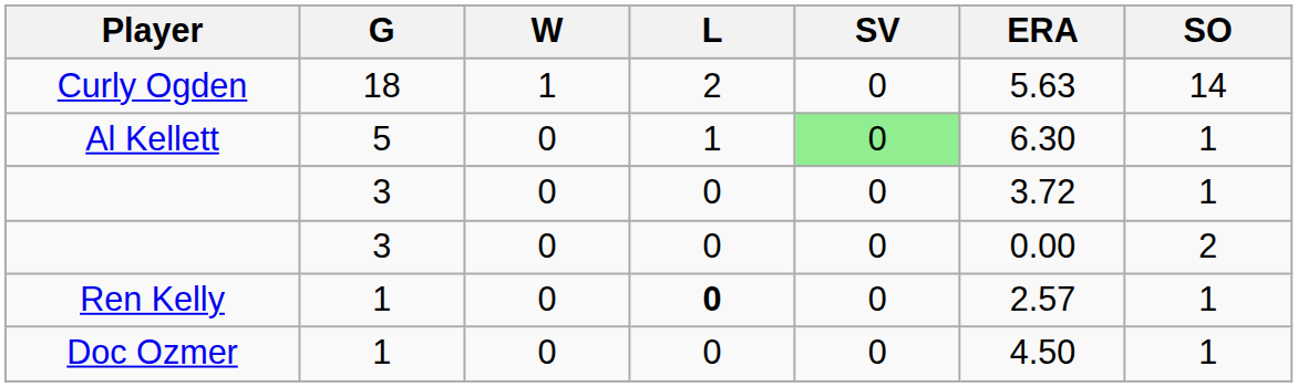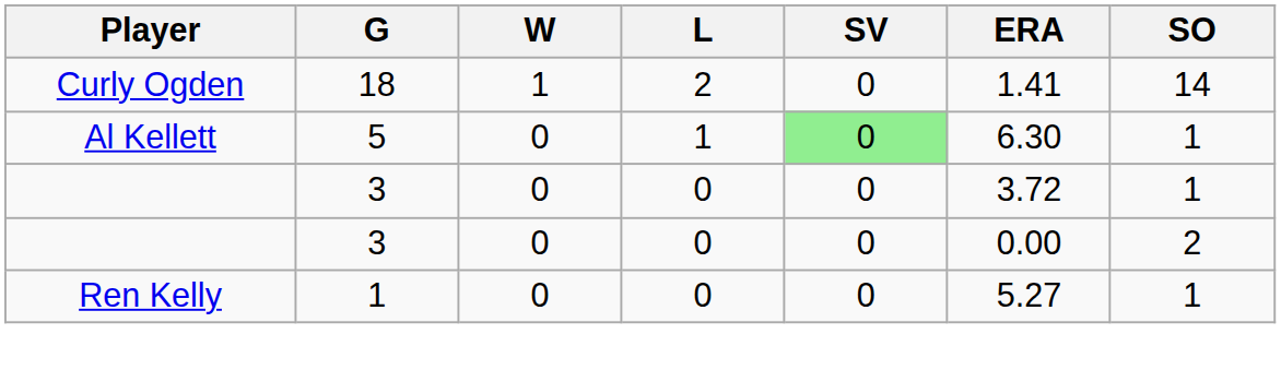Curly Ogden | ERA: 5.63 -> 1.41
Ren Kelly | L: bold -> normal
Ren Kelly | ERA: 2.57 -> 5.27
- row: Doc Ozmer | 1 | 0 | 0 | 0 | 4.50 | 1
